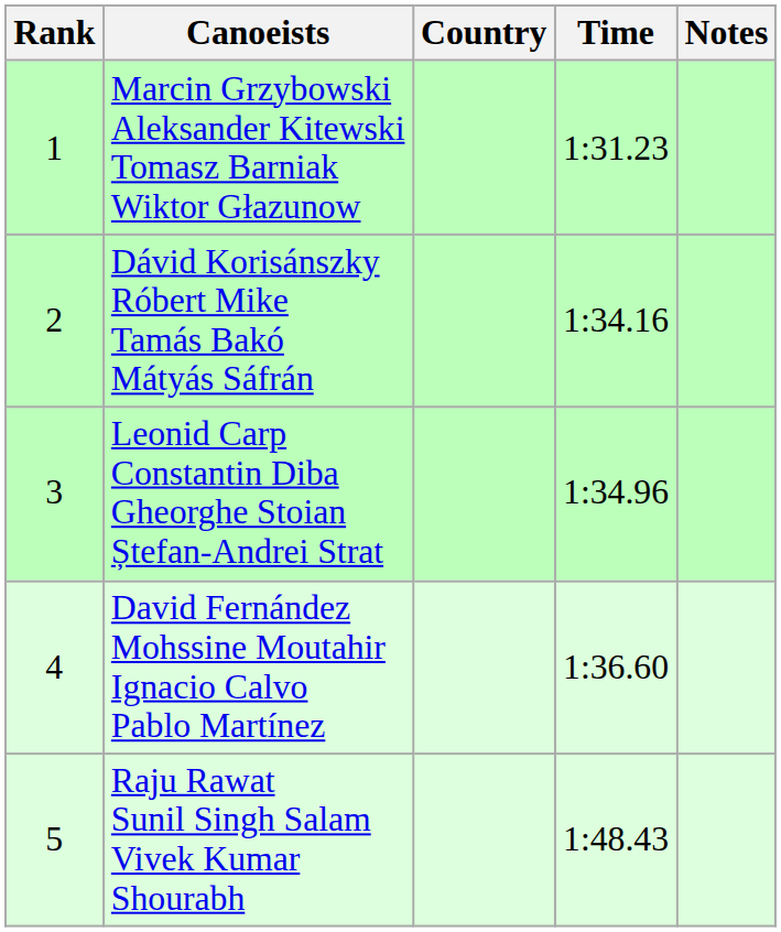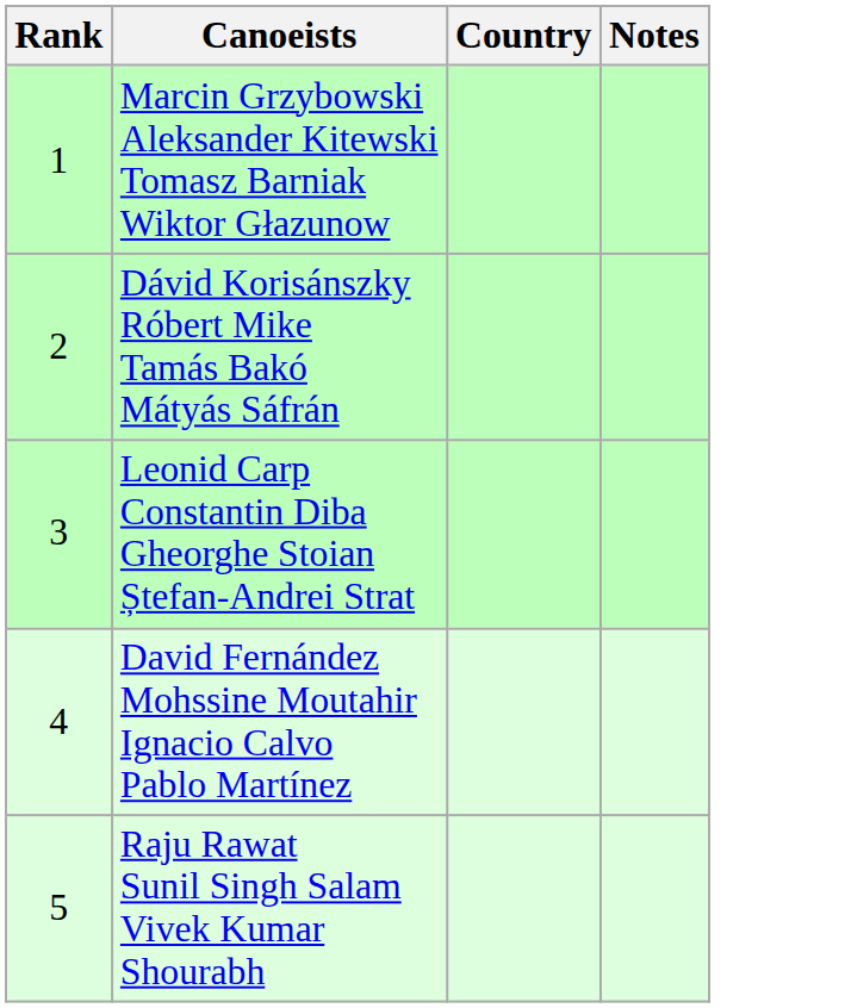- column: Time | 1:31.23 | 1:34.16 | 1:34.96 | 1:36.60 | 1:48.43
